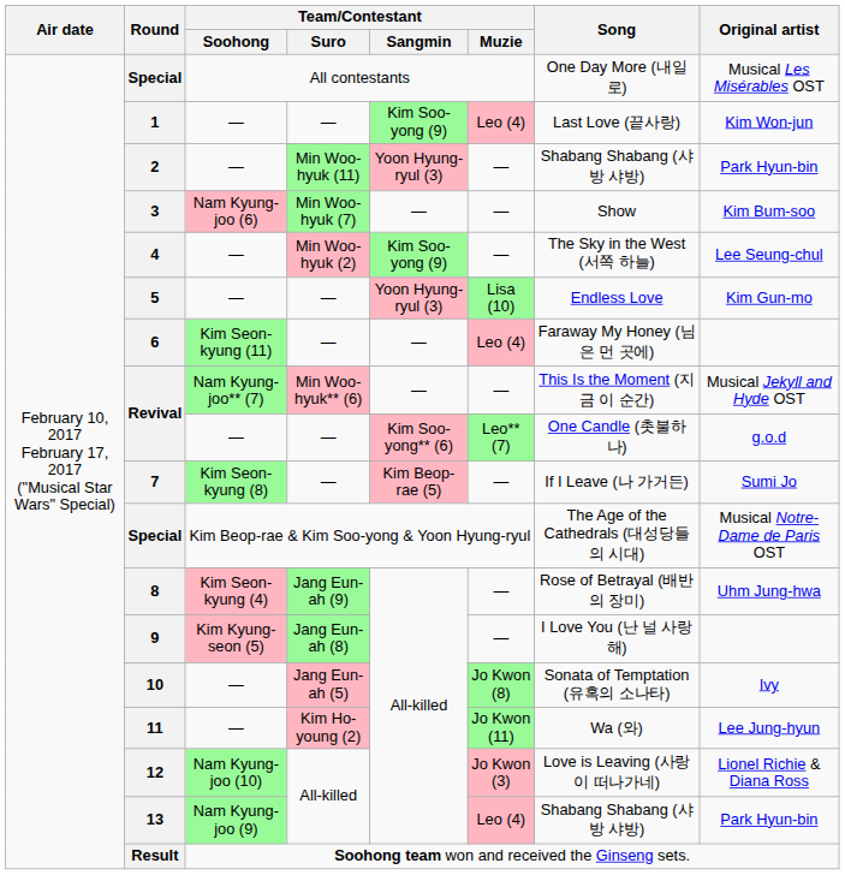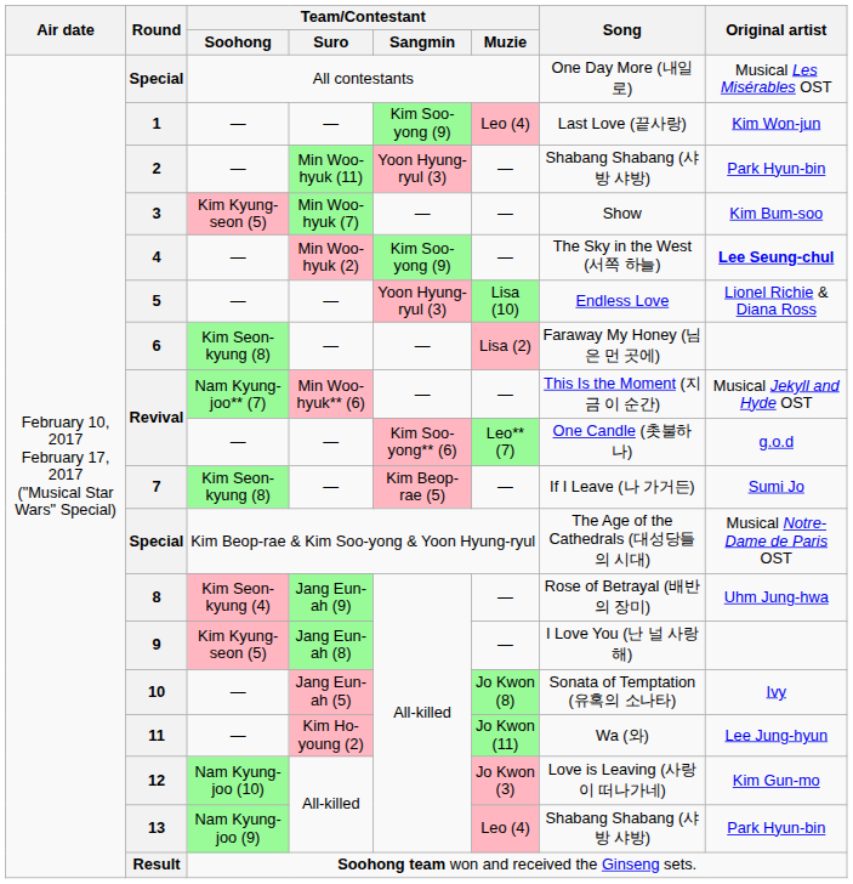3 | Team/Contestant / Soohong: Nam Kyung-joo (6) -> Kim Kyung-seon (5)
4 | Original artist: normal -> bold
5 | Original artist: Kim Gun-mo -> Lionel Richie & Diana Ross
6 | Team/Contestant / Soohong: Kim Seon-kyung (11) -> Kim Seon-kyung (8)
6 | Team/Contestant / Muzie: Leo (4) -> Lisa (2)
12 | Original artist: Lionel Richie & Diana Ross -> Kim Gun-mo
